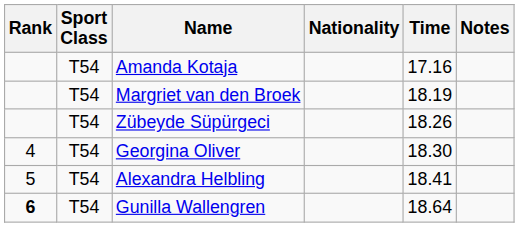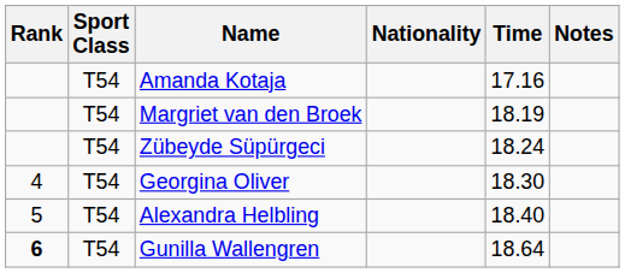Zübeyde Süpürgeci | Time: 18.26 -> 18.24
Alexandra Helbling | Time: 18.41 -> 18.40
